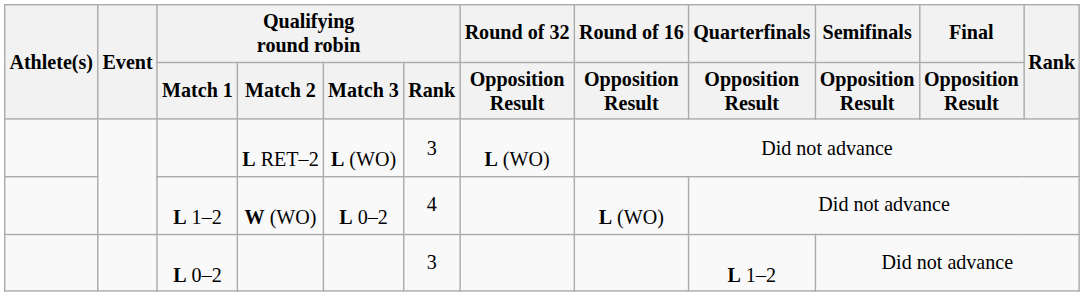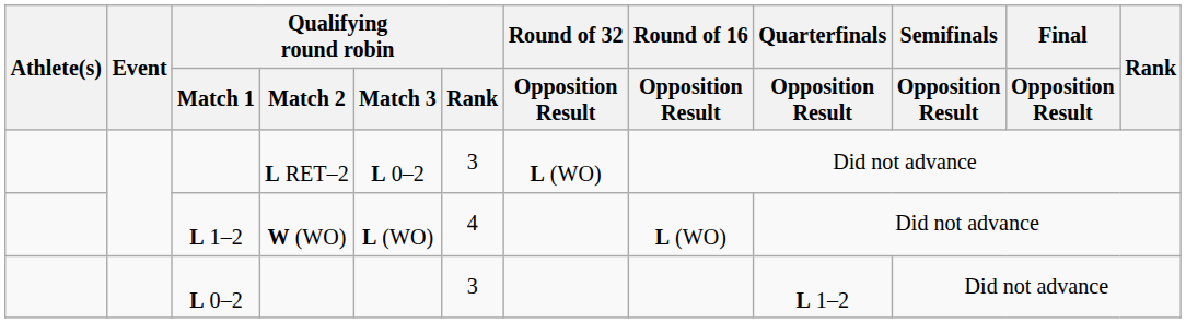L RET–2 | Qualifying round robin / Match 3: L (WO) -> L 0–2
W (WO) | Qualifying round robin / Match 3: L 0–2 -> L (WO)
